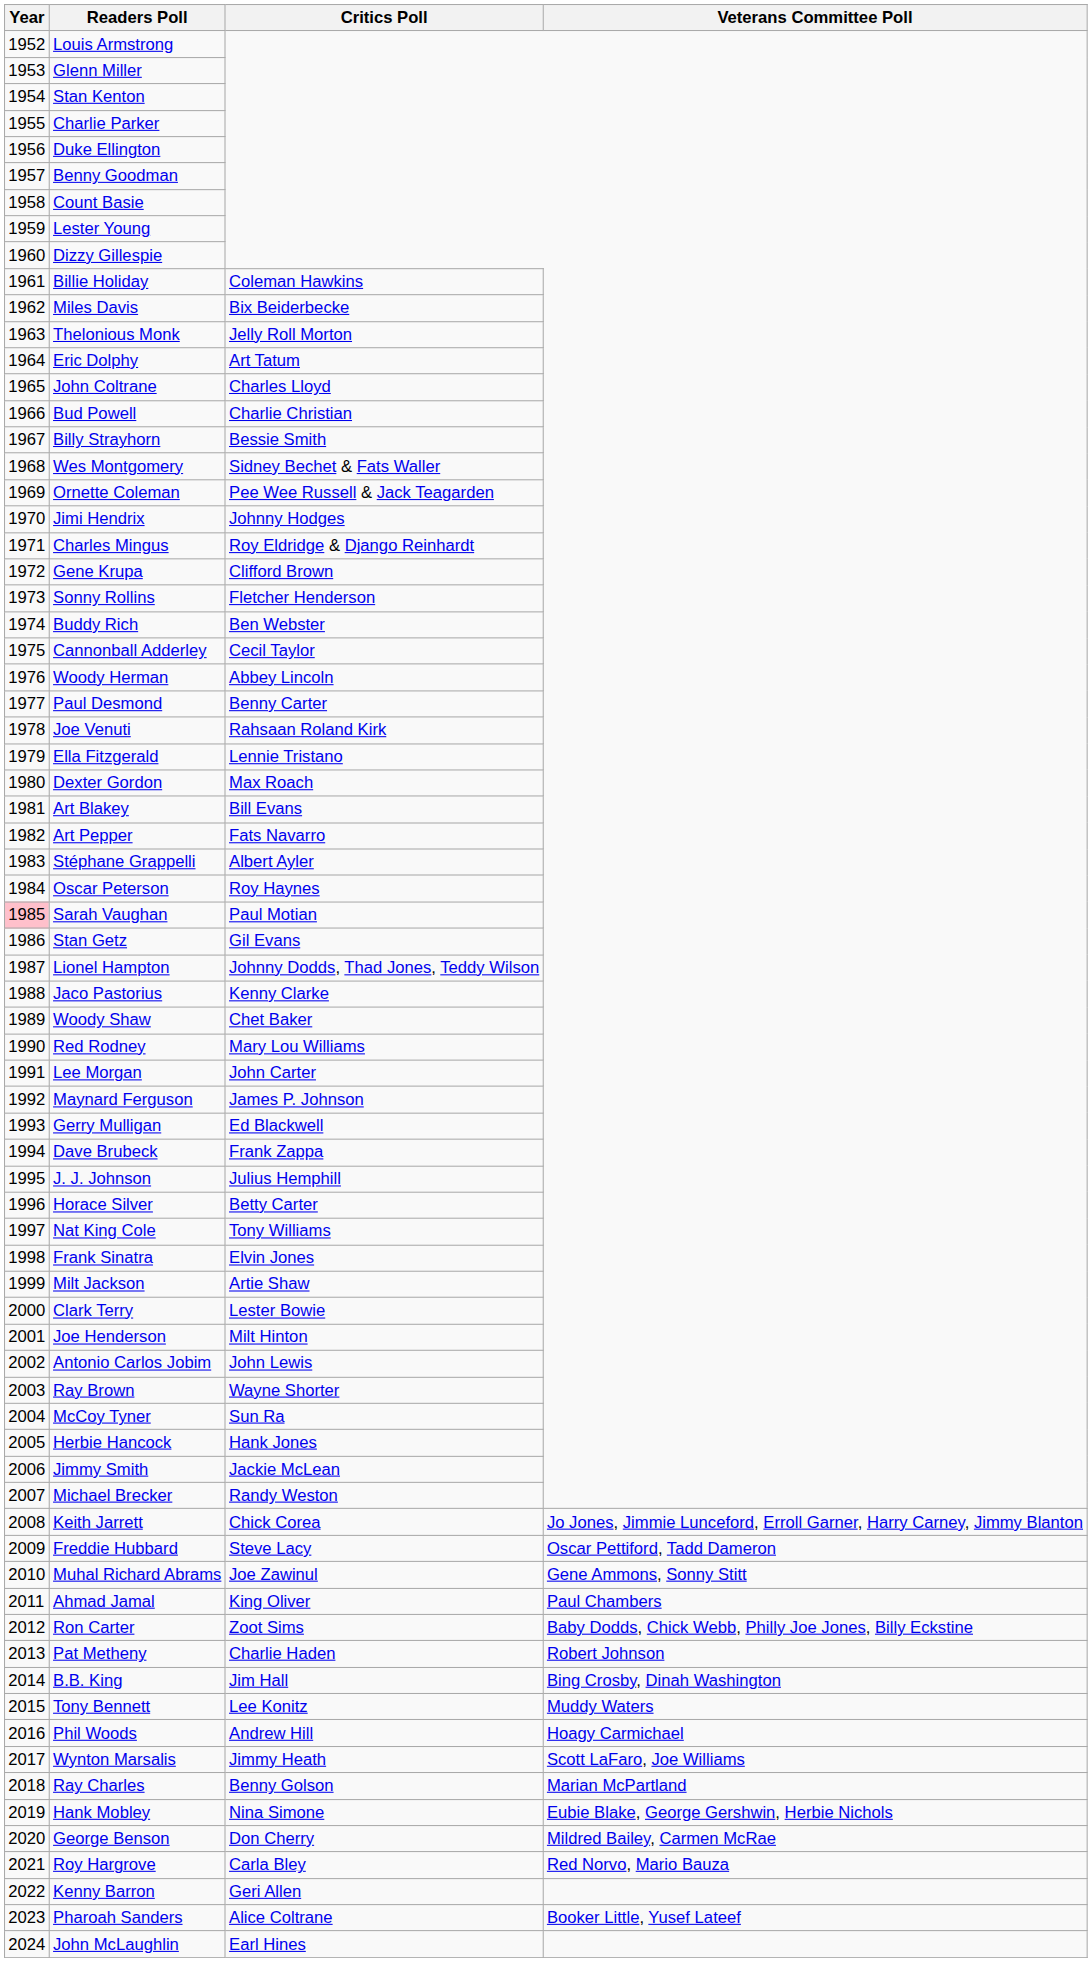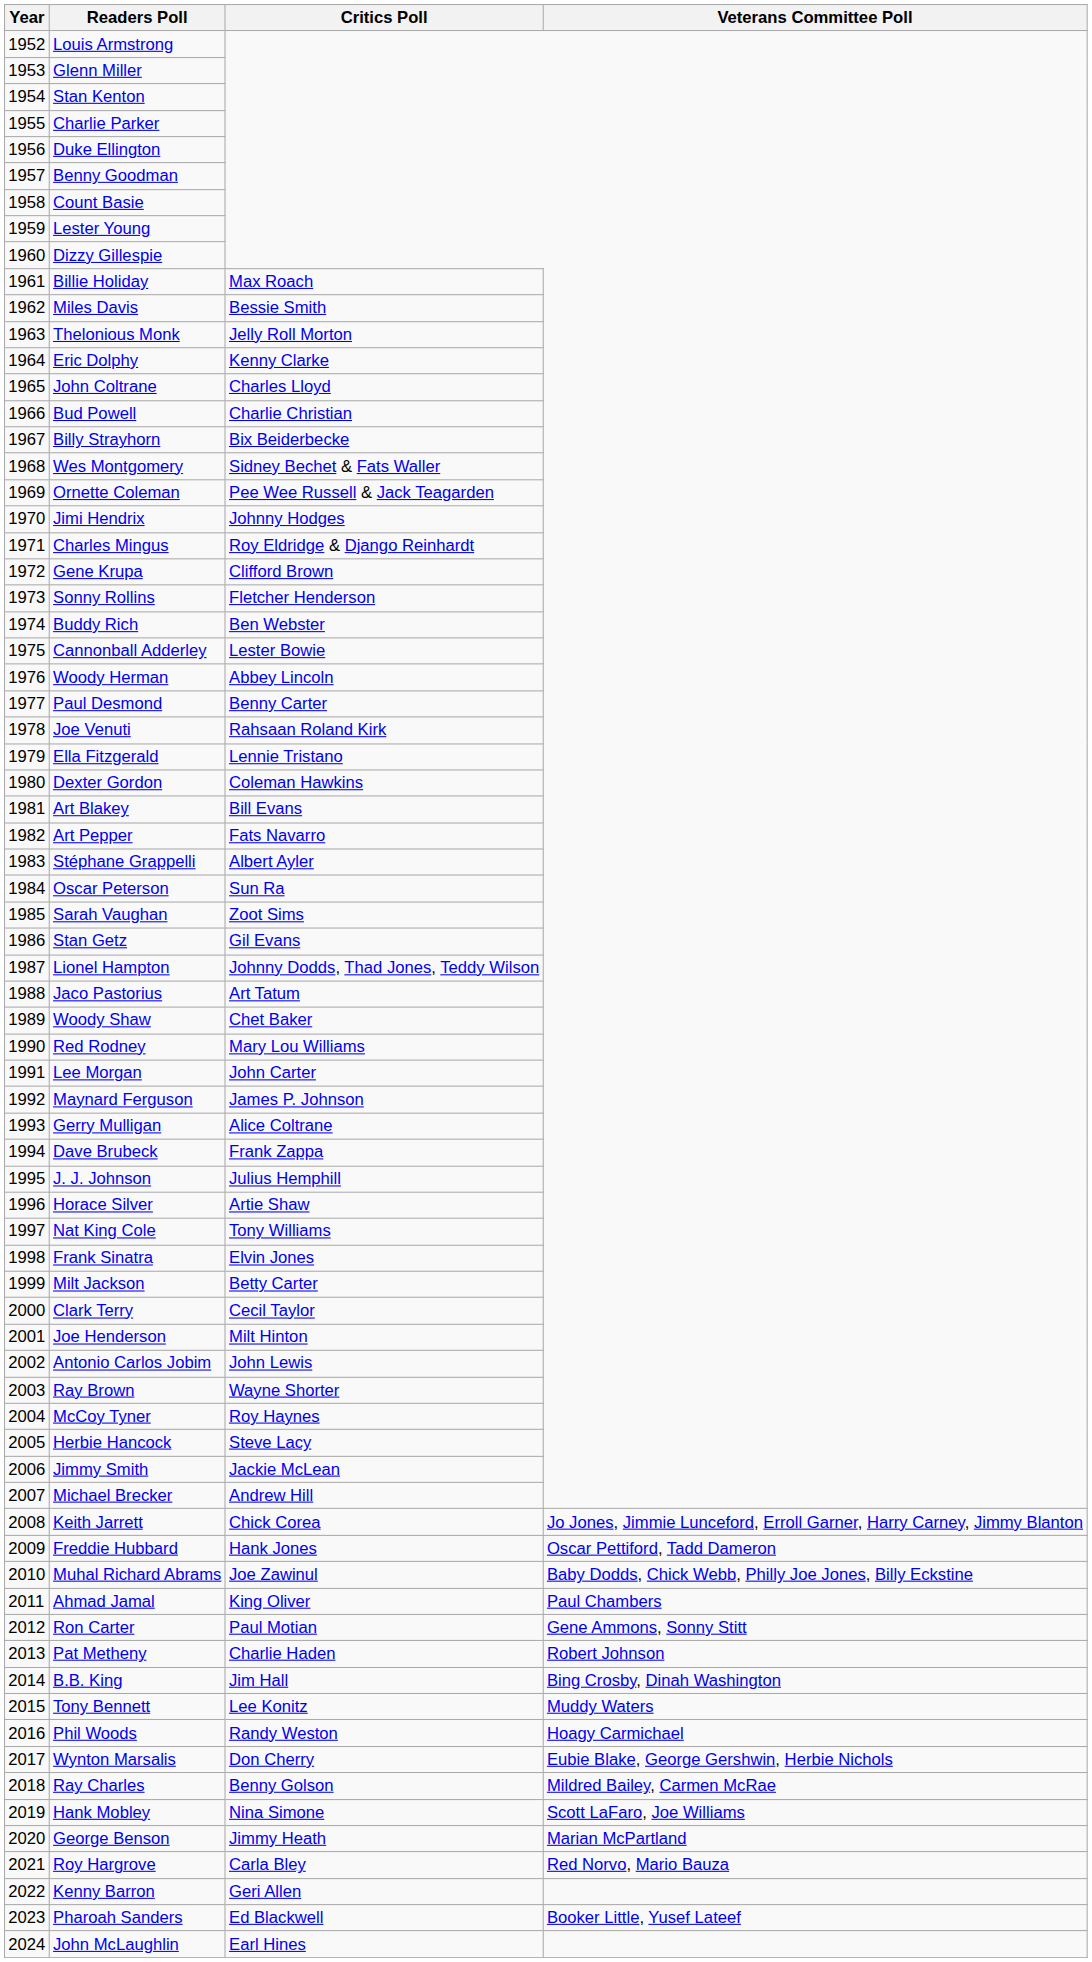Billie Holiday | Critics Poll: Coleman Hawkins -> Max Roach
Miles Davis | Critics Poll: Bix Beiderbecke -> Bessie Smith
Eric Dolphy | Critics Poll: Art Tatum -> Kenny Clarke
Billy Strayhorn | Critics Poll: Bessie Smith -> Bix Beiderbecke
Cannonball Adderley | Critics Poll: Cecil Taylor -> Lester Bowie
Dexter Gordon | Critics Poll: Max Roach -> Coleman Hawkins
Oscar Peterson | Critics Poll: Roy Haynes -> Sun Ra
Sarah Vaughan | Year: pink background -> no background
Sarah Vaughan | Critics Poll: Paul Motian -> Zoot Sims
Jaco Pastorius | Critics Poll: Kenny Clarke -> Art Tatum
Gerry Mulligan | Critics Poll: Ed Blackwell -> Alice Coltrane
Horace Silver | Critics Poll: Betty Carter -> Artie Shaw
Milt Jackson | Critics Poll: Artie Shaw -> Betty Carter
Clark Terry | Critics Poll: Lester Bowie -> Cecil Taylor
McCoy Tyner | Critics Poll: Sun Ra -> Roy Haynes
Herbie Hancock | Critics Poll: Hank Jones -> Steve Lacy
Michael Brecker | Critics Poll: Randy Weston -> Andrew Hill
Freddie Hubbard | Critics Poll: Steve Lacy -> Hank Jones
Muhal Richard Abrams | Veterans Committee Poll: Gene Ammons, Sonny Stitt -> Baby Dodds, Chick Webb, Philly Joe Jones, Billy Eckstine
Ron Carter | Critics Poll: Zoot Sims -> Paul Motian
Ron Carter | Veterans Committee Poll: Baby Dodds, Chick Webb, Philly Joe Jones, Billy Eckstine -> Gene Ammons, Sonny Stitt
Phil Woods | Critics Poll: Andrew Hill -> Randy Weston
Wynton Marsalis | Critics Poll: Jimmy Heath -> Don Cherry
Wynton Marsalis | Veterans Committee Poll: Scott LaFaro, Joe Williams -> Eubie Blake, George Gershwin, Herbie Nichols
Ray Charles | Veterans Committee Poll: Marian McPartland -> Mildred Bailey, Carmen McRae
Hank Mobley | Veterans Committee Poll: Eubie Blake, George Gershwin, Herbie Nichols -> Scott LaFaro, Joe Williams
George Benson | Critics Poll: Don Cherry -> Jimmy Heath
George Benson | Veterans Committee Poll: Mildred Bailey, Carmen McRae -> Marian McPartland
Pharoah Sanders | Critics Poll: Alice Coltrane -> Ed Blackwell
